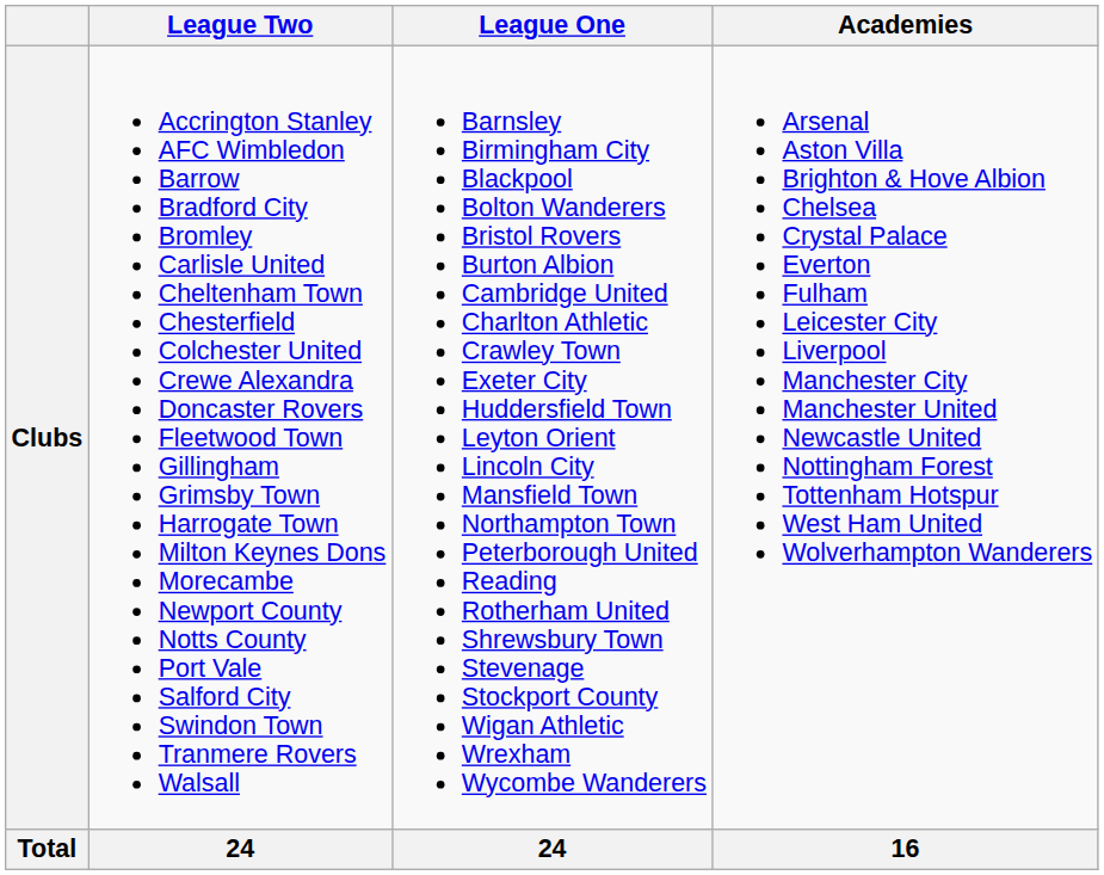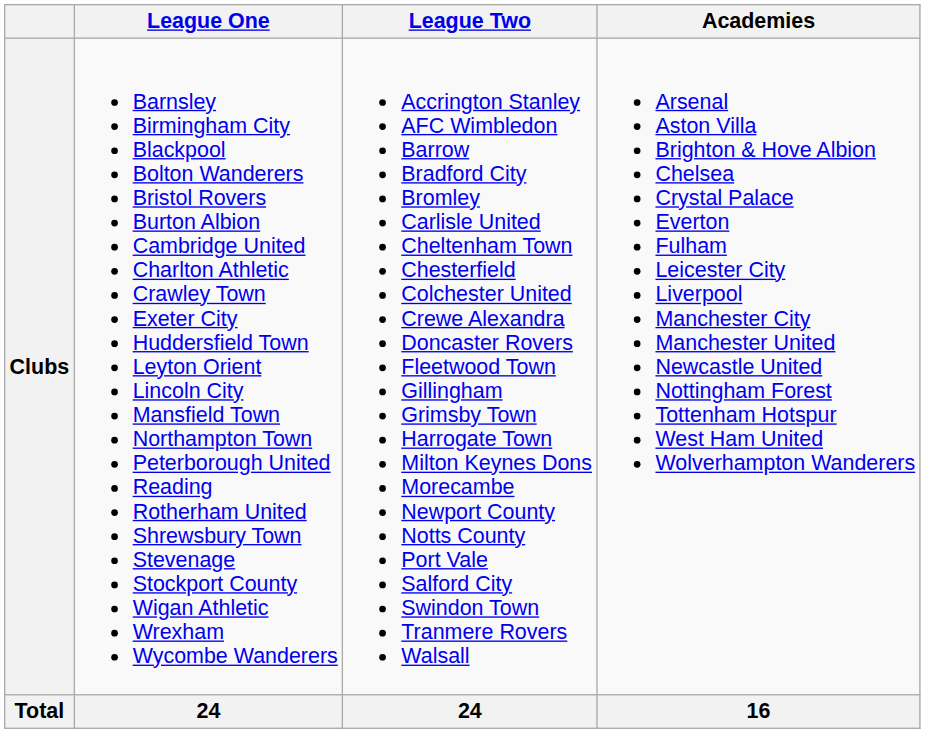columns swapped: League One <-> League Two
